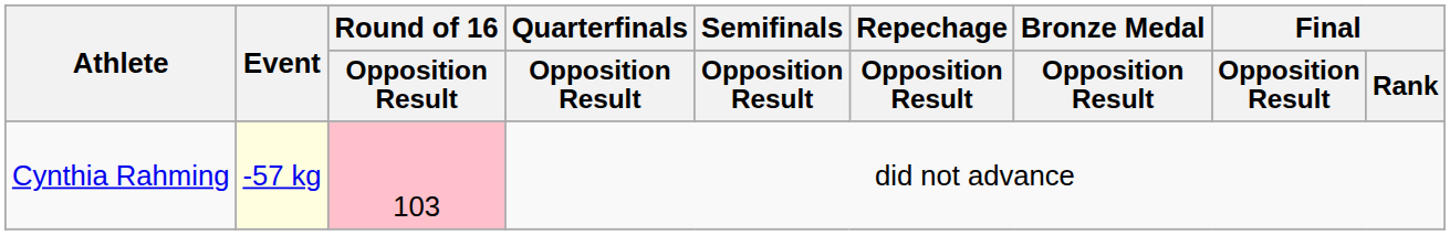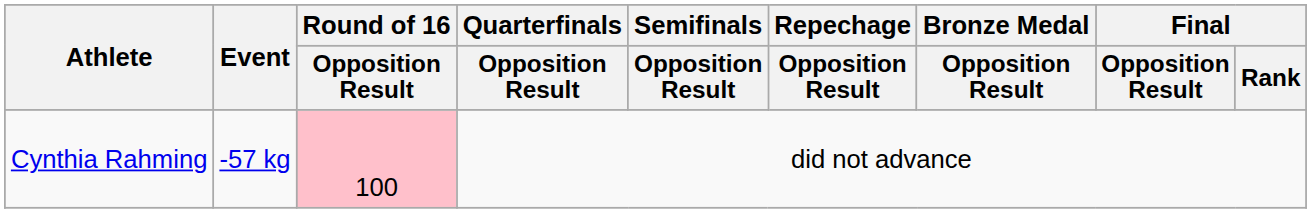Cynthia Rahming | Event: lightyellow background -> no background
Cynthia Rahming | Round of 16 / Opposition Result: 103 -> 100
